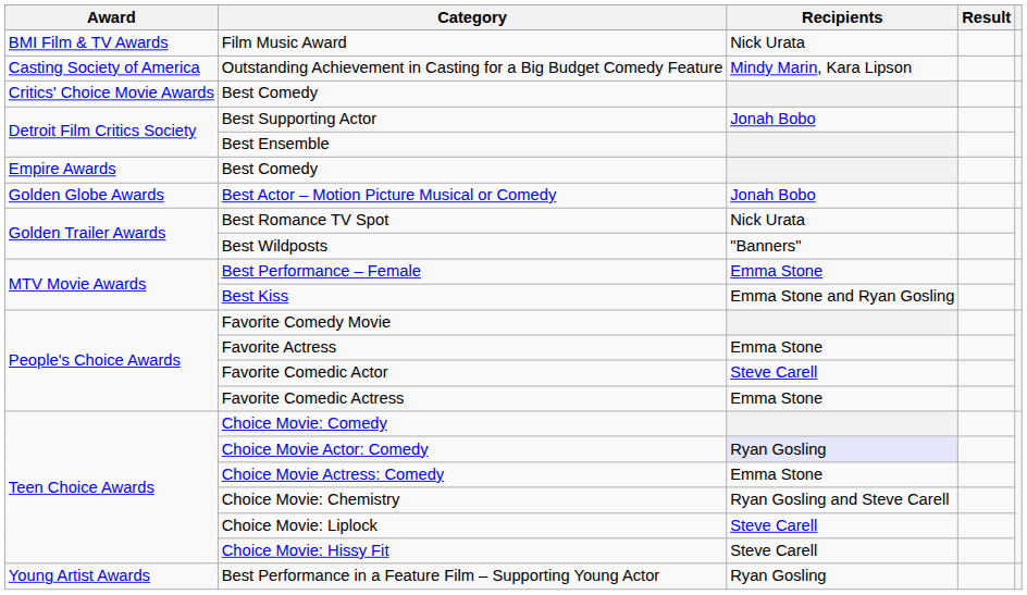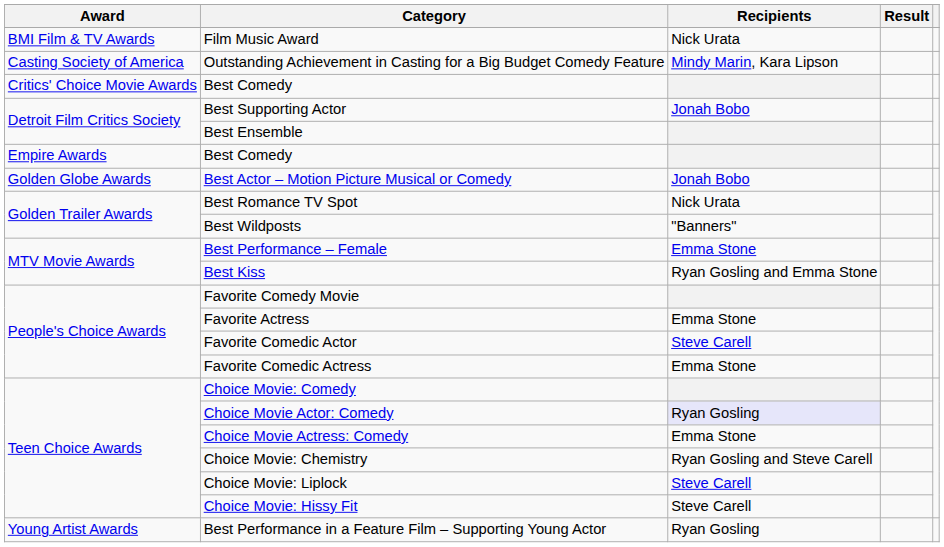Best Kiss | Recipients: Emma Stone and Ryan Gosling -> Ryan Gosling and Emma Stone
